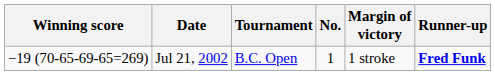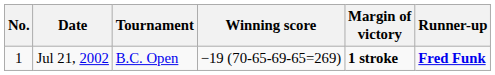columns swapped: No. <-> Winning score
Jul 21, 2002 | Margin of victory: normal -> bold
